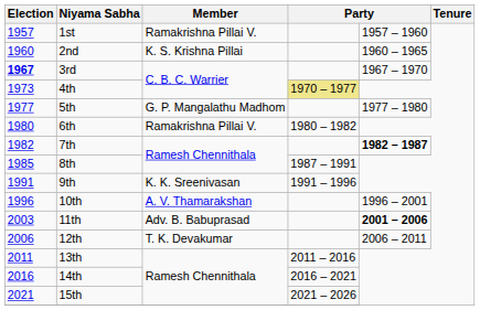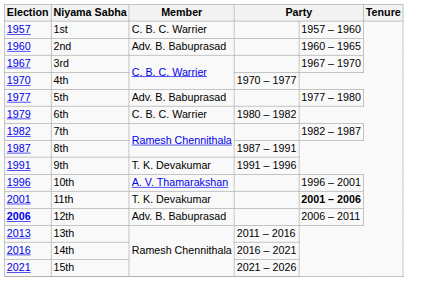1st | Member: Ramakrishna Pillai V. -> C. B. C. Warrier
2nd | Member: K. S. Krishna Pillai -> Adv. B. Babuprasad
3rd | Election: bold -> normal
4th | Election: 1973 -> 1970
4th | column 4: khaki background -> no background
5th | Member: G. P. Mangalathu Madhom -> Adv. B. Babuprasad
6th | Election: 1980 -> 1979
6th | Member: Ramakrishna Pillai V. -> C. B. C. Warrier
7th | column 5: bold -> normal
8th | Election: 1985 -> 1987
9th | Member: K. K. Sreenivasan -> T. K. Devakumar
11th | Election: 2003 -> 2001
11th | Member: Adv. B. Babuprasad -> T. K. Devakumar
12th | Election: normal -> bold
12th | Member: T. K. Devakumar -> Adv. B. Babuprasad
13th | Election: 2011 -> 2013
